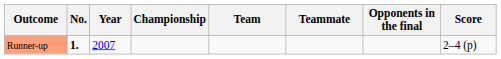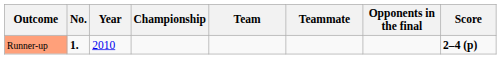Runner-up | Year: 2007 -> 2010
Runner-up | Score: normal -> bold
